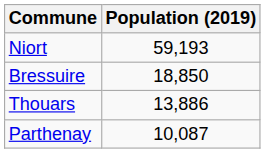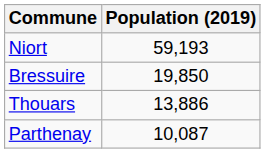Bressuire | Population (2019): 18,850 -> 19,850
